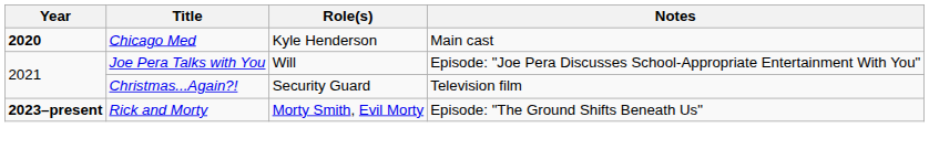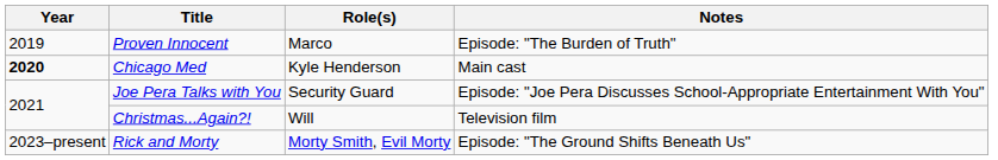+ row: 2019 | Proven Innocent | Marco | Episode: "The Burden of Truth"
Joe Pera Talks with You | Role(s): Will -> Security Guard
Christmas...Again?! | Role(s): Security Guard -> Will
Rick and Morty | Year: bold -> normal
